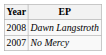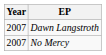Dawn Langstroth | Year: 2008 -> 2007
